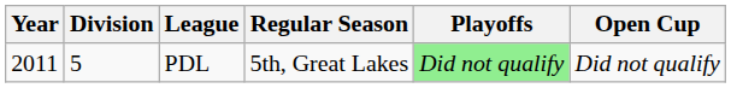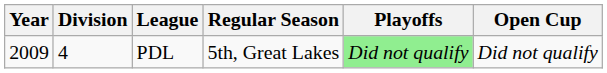PDL | Year: 2011 -> 2009
PDL | Division: 5 -> 4
